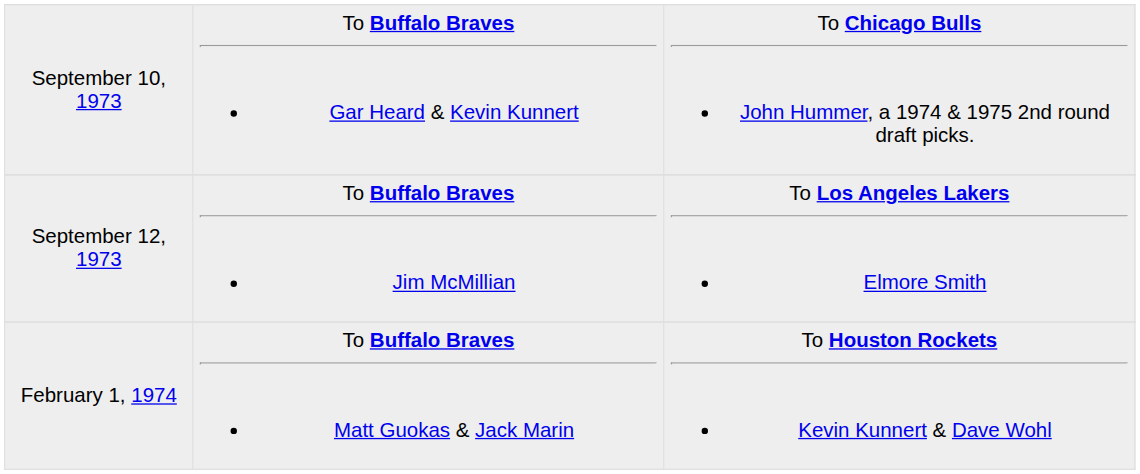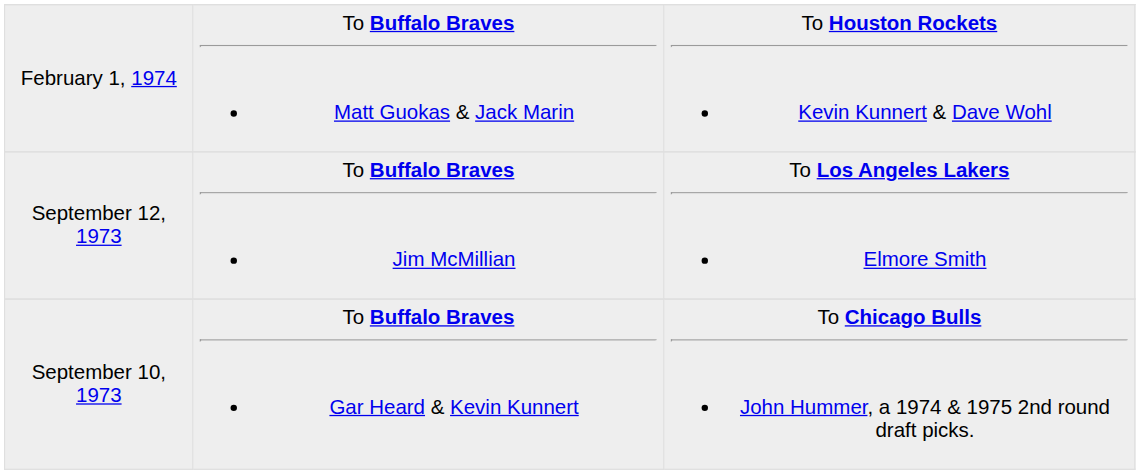rows swapped: September 10, 1973 <-> February 1, 1974
